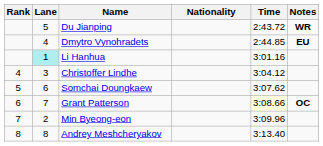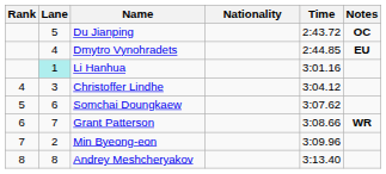Du Jianping | Notes: WR -> OC
Grant Patterson | Time: lightyellow background -> no background
Grant Patterson | Notes: OC -> WR
